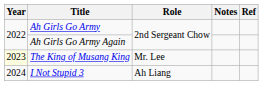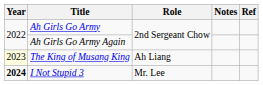The King of Musang King | Role: Mr. Lee -> Ah Liang
I Not Stupid 3 | Year: normal -> bold
I Not Stupid 3 | Role: Ah Liang -> Mr. Lee
